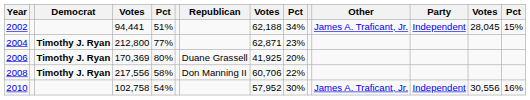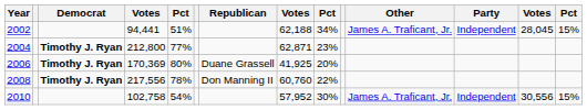2008 | column 5: 58% -> 78%
2008 | column 8: 60,706 -> 60,760
2010 | column 14: 16% -> 15%
